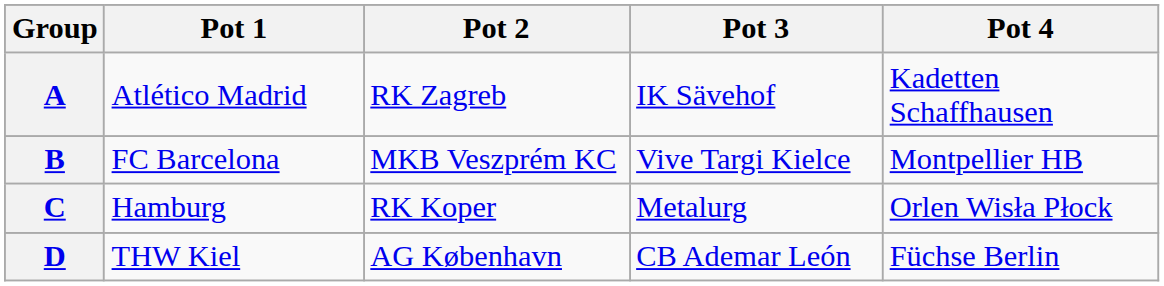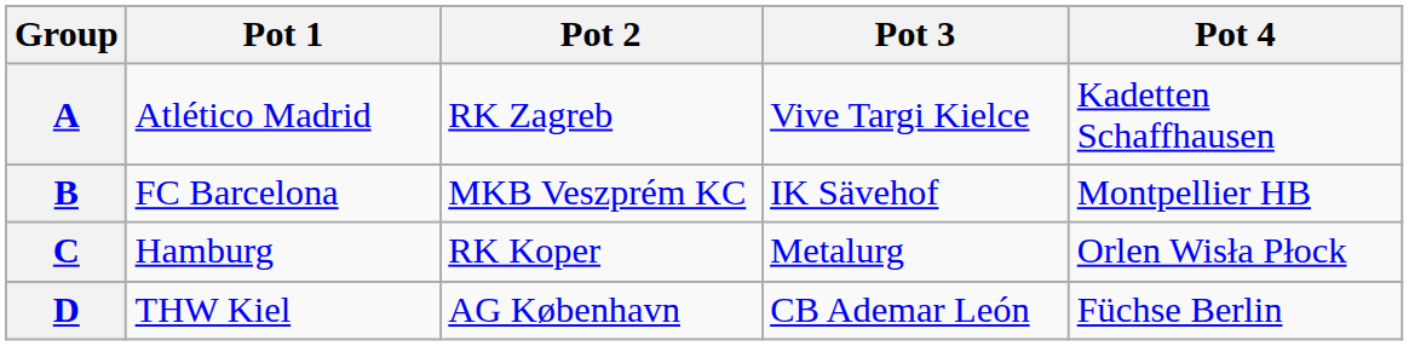A | Pot 3: IK Sävehof -> Vive Targi Kielce
B | Pot 3: Vive Targi Kielce -> IK Sävehof
